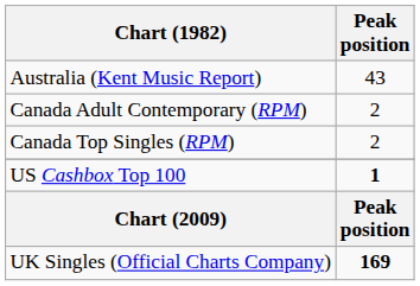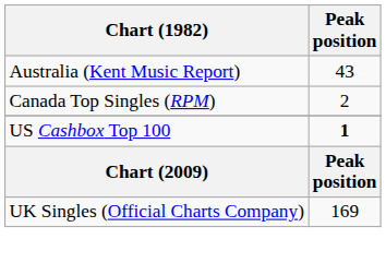- row: Canada Adult Contemporary (RPM) | 2
UK Singles (Official Charts Company) | Peak position: bold -> normal
